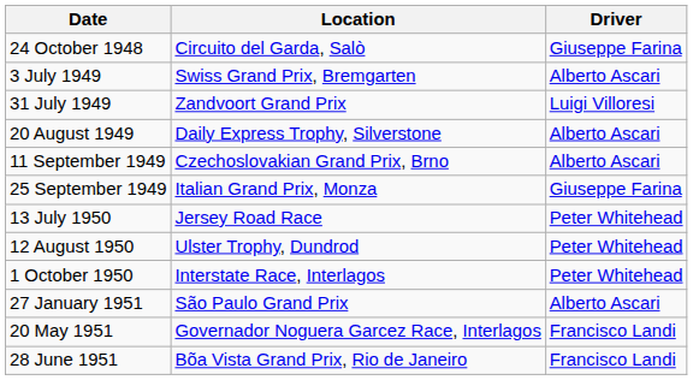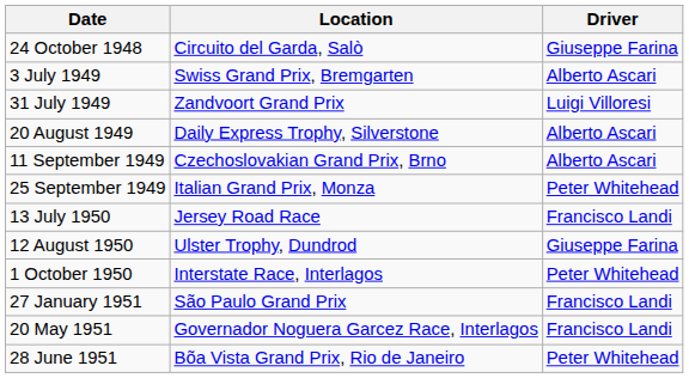25 September 1949 | Driver: Giuseppe Farina -> Peter Whitehead
13 July 1950 | Driver: Peter Whitehead -> Francisco Landi
12 August 1950 | Driver: Peter Whitehead -> Giuseppe Farina
27 January 1951 | Driver: Alberto Ascari -> Francisco Landi
28 June 1951 | Driver: Francisco Landi -> Peter Whitehead
